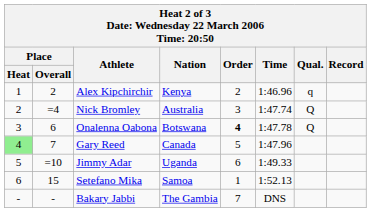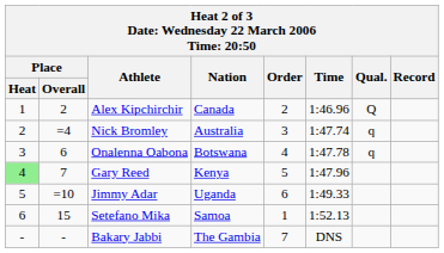Alex Kipchirchir | Nation: Kenya -> Canada
Alex Kipchirchir | Qual.: q -> Q
Nick Bromley | Qual.: Q -> q
Onalenna Oabona | Order: bold -> normal
Onalenna Oabona | Qual.: Q -> q
Gary Reed | Nation: Canada -> Kenya
